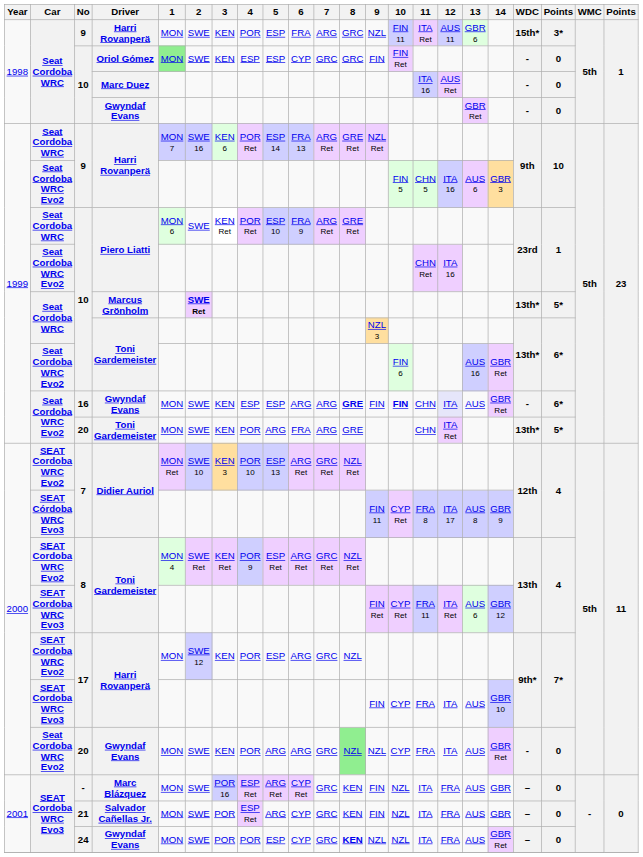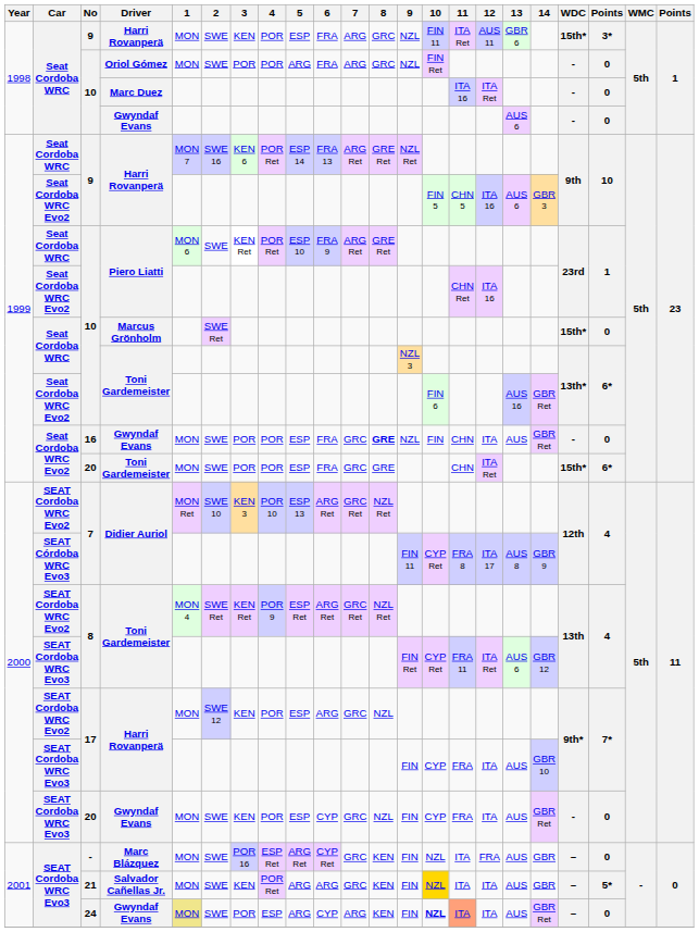10 / Oriol Gómez | 1: lightgreen background -> no background
10 / Oriol Gómez | 3: KEN -> POR
10 / Oriol Gómez | 4: ESP -> POR
10 / Oriol Gómez | 5: ESP -> ARG
10 / Oriol Gómez | 6: CYP -> FRA
10 / Oriol Gómez | 7: GRC -> ARG
10 / Oriol Gómez | 9: FIN -> NZL
10 / Marc Duez | 12: AUS Ret -> ITA Ret
10 / Gwyndaf Evans | 13: GBR Ret -> AUS 6
10 / Marcus Grönholm | 2: bold -> normal
10 / Marcus Grönholm | WDC: 13th* -> 15th*
10 / Marcus Grönholm | column 20: 5* -> 0
16 | 3: KEN -> POR
16 | 4: ESP -> POR
16 | 6: ARG -> FRA
16 | 7: ARG -> GRC
16 | 9: FIN -> NZL
16 | 10: bold -> normal
16 | 12: lavender background -> no background
16 | column 20: 6* -> 0
20 / Toni Gardemeister | 3: KEN -> POR
20 / Toni Gardemeister | 5: ARG -> ESP
20 / Toni Gardemeister | 7: ARG -> GRC
20 / Toni Gardemeister | WDC: 13th* -> 15th*
20 / Toni Gardemeister | column 20: 5* -> 6*
20 / Gwyndaf Evans | Car: Seat Cordoba WRC Evo2 -> SEAT Cordoba WRC Evo3
20 / Gwyndaf Evans | 5: ARG -> ESP
20 / Gwyndaf Evans | 6: ARG -> CYP
20 / Gwyndaf Evans | 8: lightgreen background -> no background
20 / Gwyndaf Evans | 9: NZL -> FIN
21 | 3: POR -> KEN
21 | 4: ESP Ret -> POR Ret
21 | 6: CYP -> ARG
21 | 10: no background -> gold background
21 | 12: FRA -> ITA
21 | column 20: 0 -> 5*
24 | 1: no background -> khaki background
24 | 4: POR -> ESP
24 | 5: ESP -> ARG
24 | 7: GRC -> ARG
24 | 8: bold -> normal
24 | 9: NZL -> FIN
24 | 10: normal -> bold
24 | 11: no background -> lightsalmon background
24 | 12: FRA -> ITA
